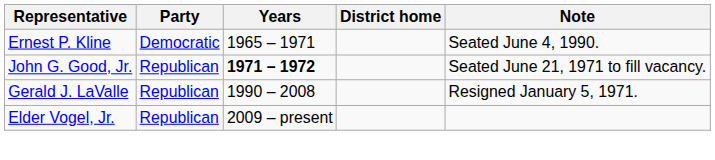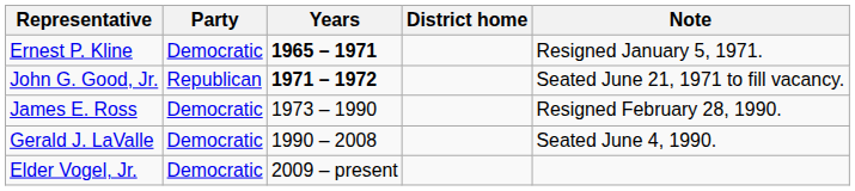Ernest P. Kline | Years: normal -> bold
Ernest P. Kline | Note: Seated June 4, 1990. -> Resigned January 5, 1971.
+ row: James E. Ross | Democratic | 1973 – 1990 | Resigned February 28, 1990.
Gerald J. LaValle | Party: Republican -> Democratic
Gerald J. LaValle | Note: Resigned January 5, 1971. -> Seated June 4, 1990.
Elder Vogel, Jr. | Party: Republican -> Democratic
